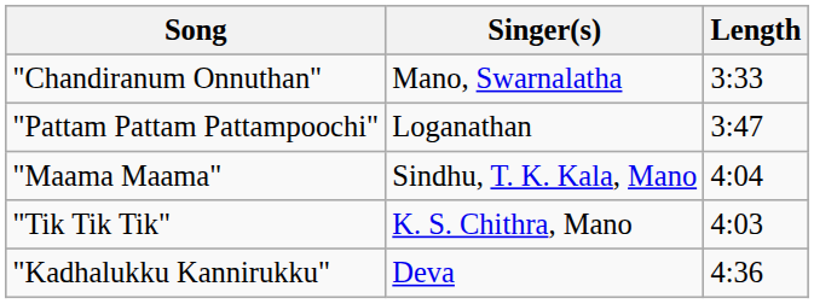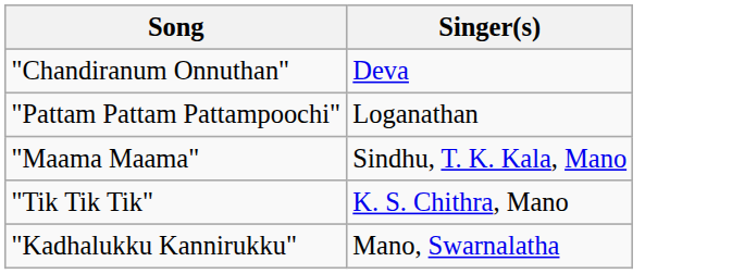- column: Length | 3:33 | 3:47 | 4:04 | 4:03 | 4:36
"Chandiranum Onnuthan" | Singer(s): Mano, Swarnalatha -> Deva
"Kadhalukku Kannirukku" | Singer(s): Deva -> Mano, Swarnalatha
